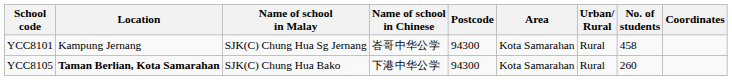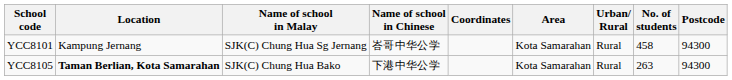columns swapped: Postcode <-> Coordinates
YCC8105 | No. of students: 260 -> 263
